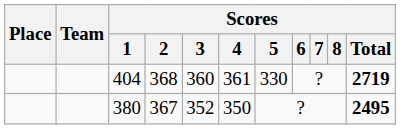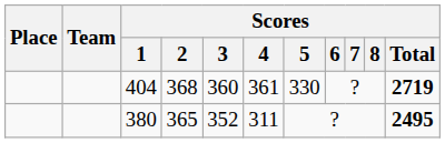380 | Scores / 2: 367 -> 365
380 | Scores / 4: 350 -> 311
